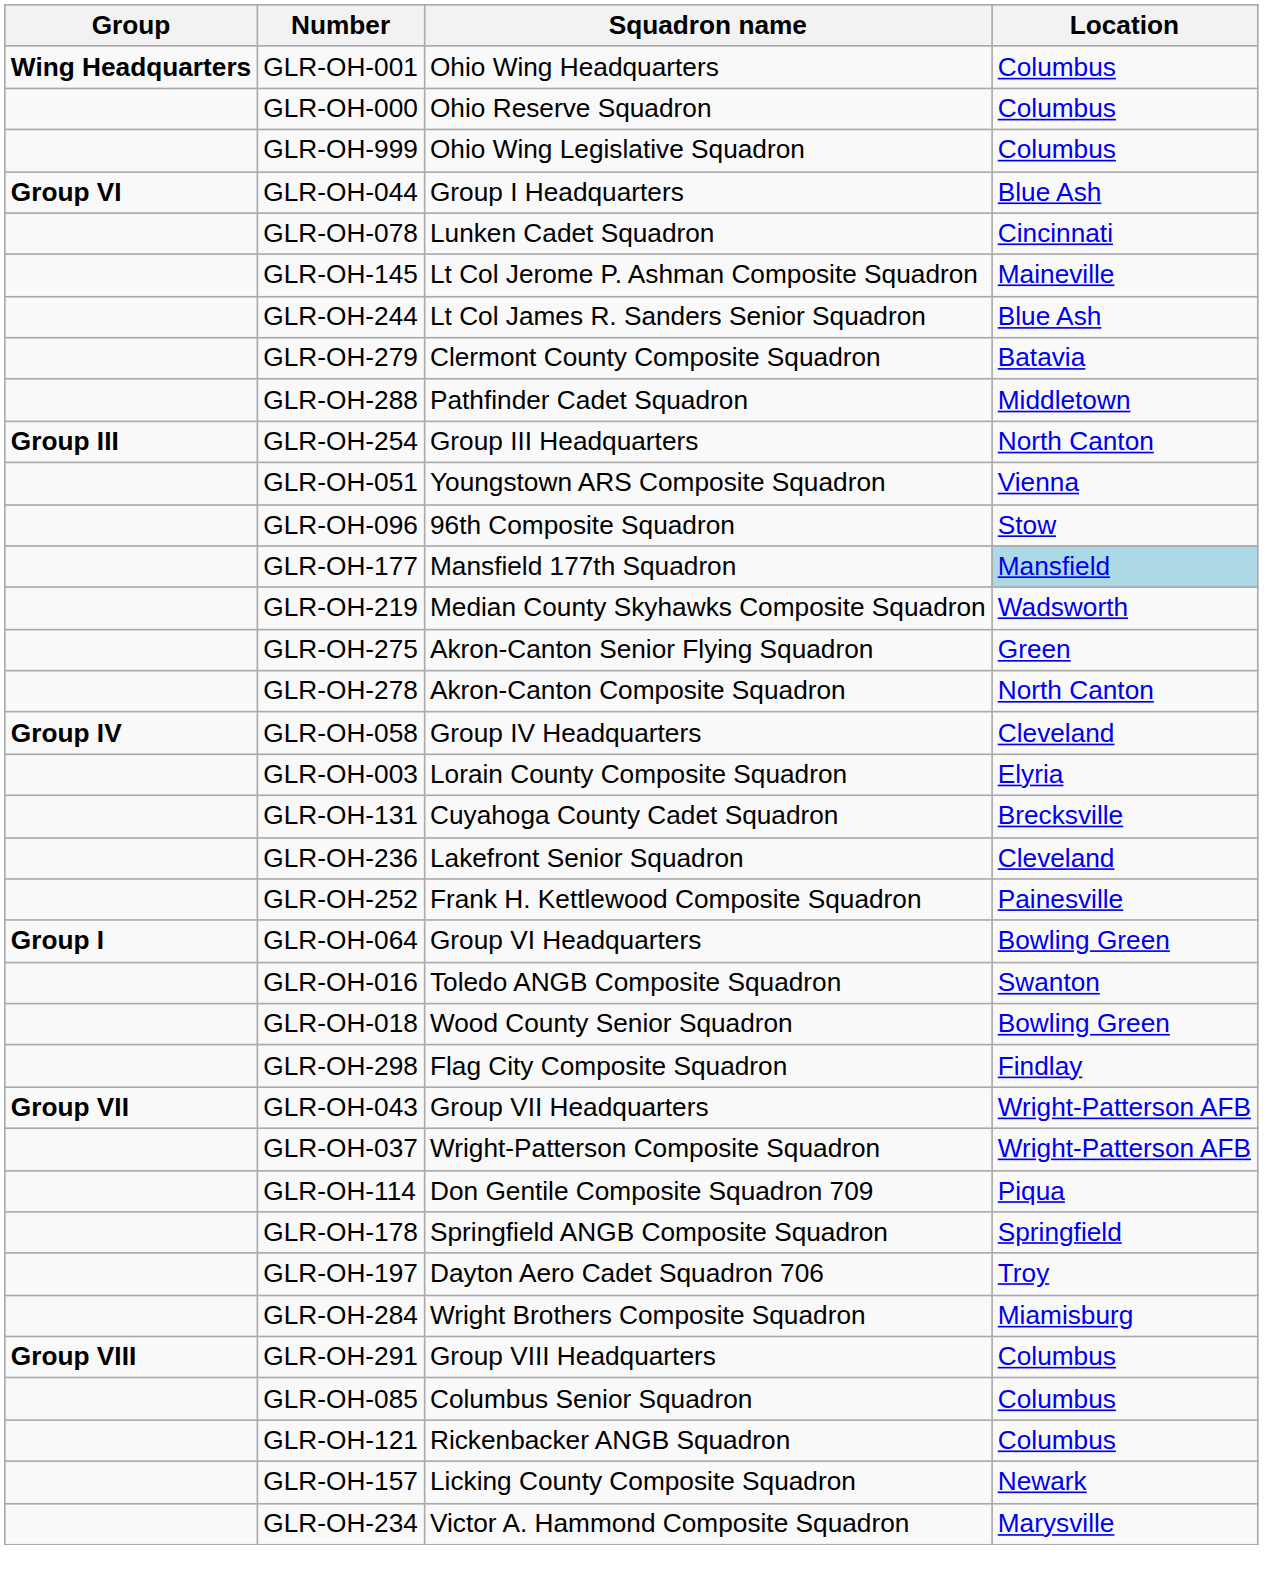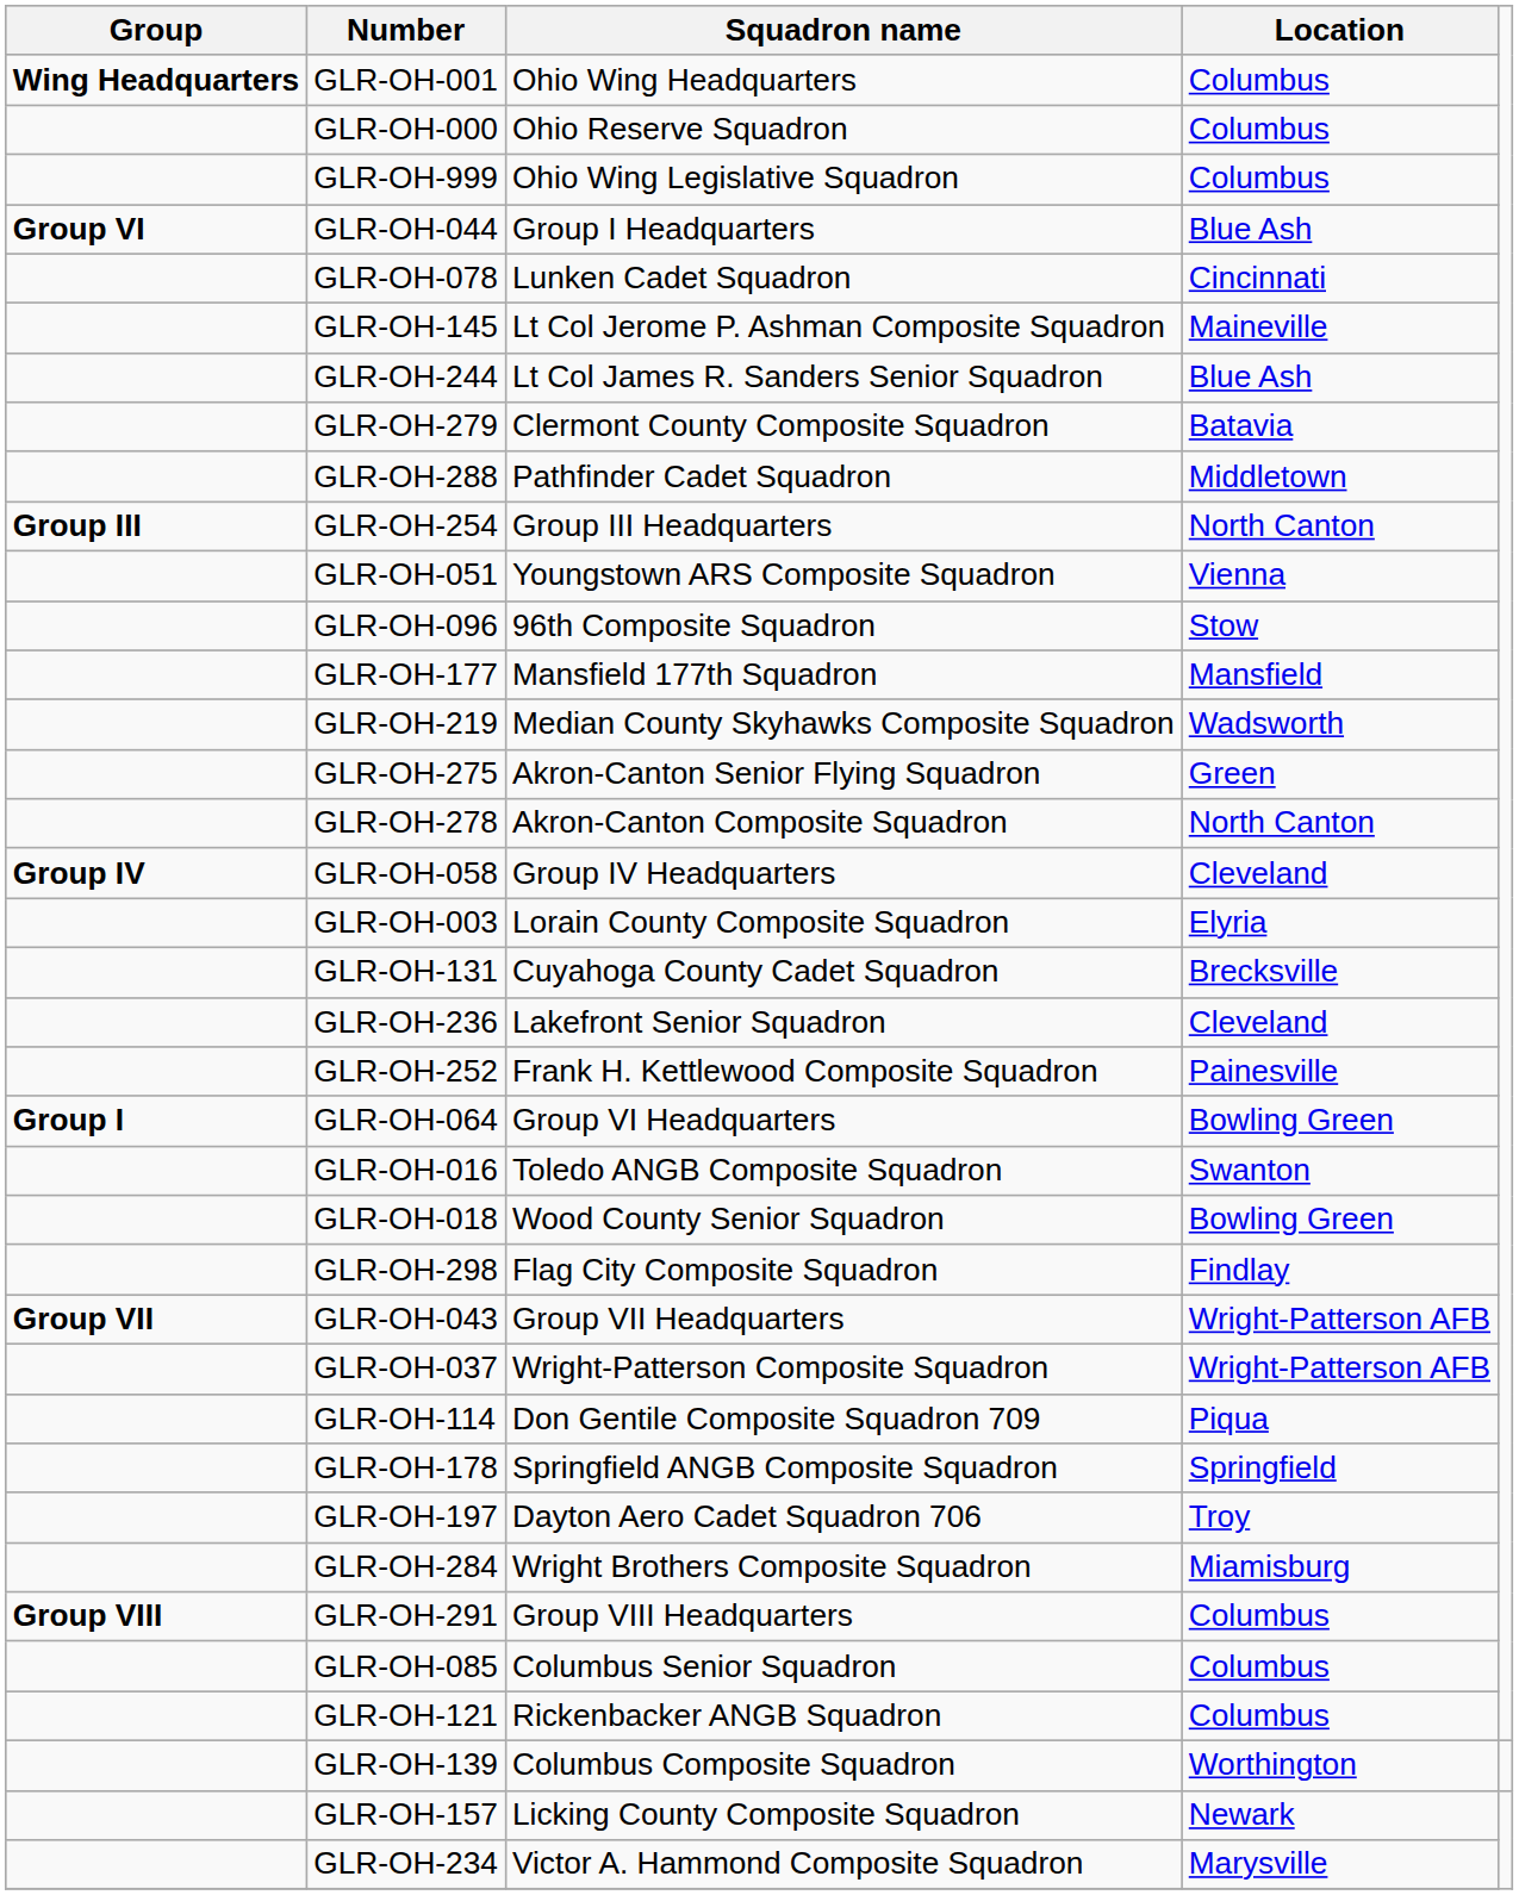GLR-OH-177 | Location: lightblue background -> no background
+ row: GLR-OH-139 | Columbus Composite Squadron | Worthington
